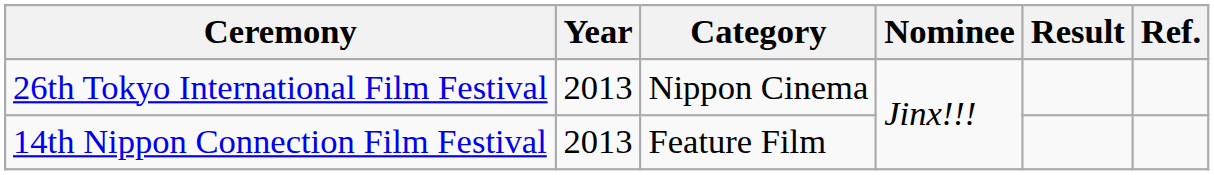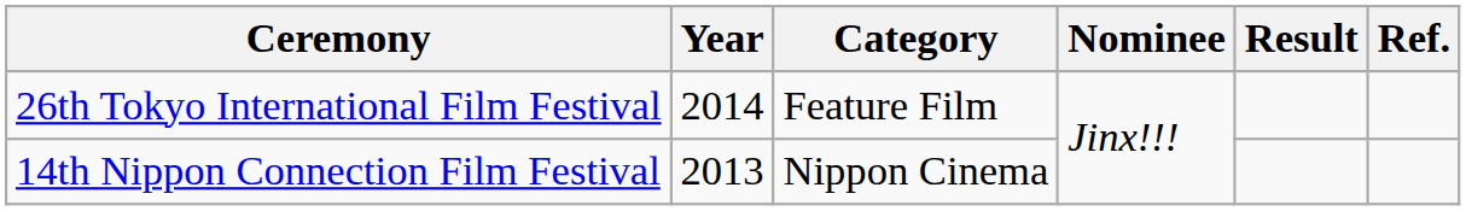26th Tokyo International Film Festival | Year: 2013 -> 2014
26th Tokyo International Film Festival | Category: Nippon Cinema -> Feature Film
14th Nippon Connection Film Festival | Category: Feature Film -> Nippon Cinema
